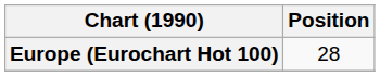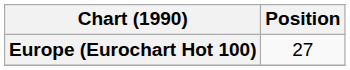Europe (Eurochart Hot 100) | Position: 28 -> 27
